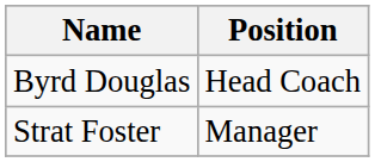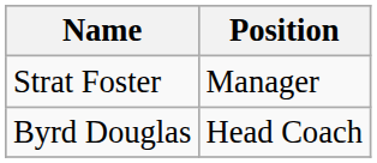rows swapped: Byrd Douglas <-> Strat Foster
